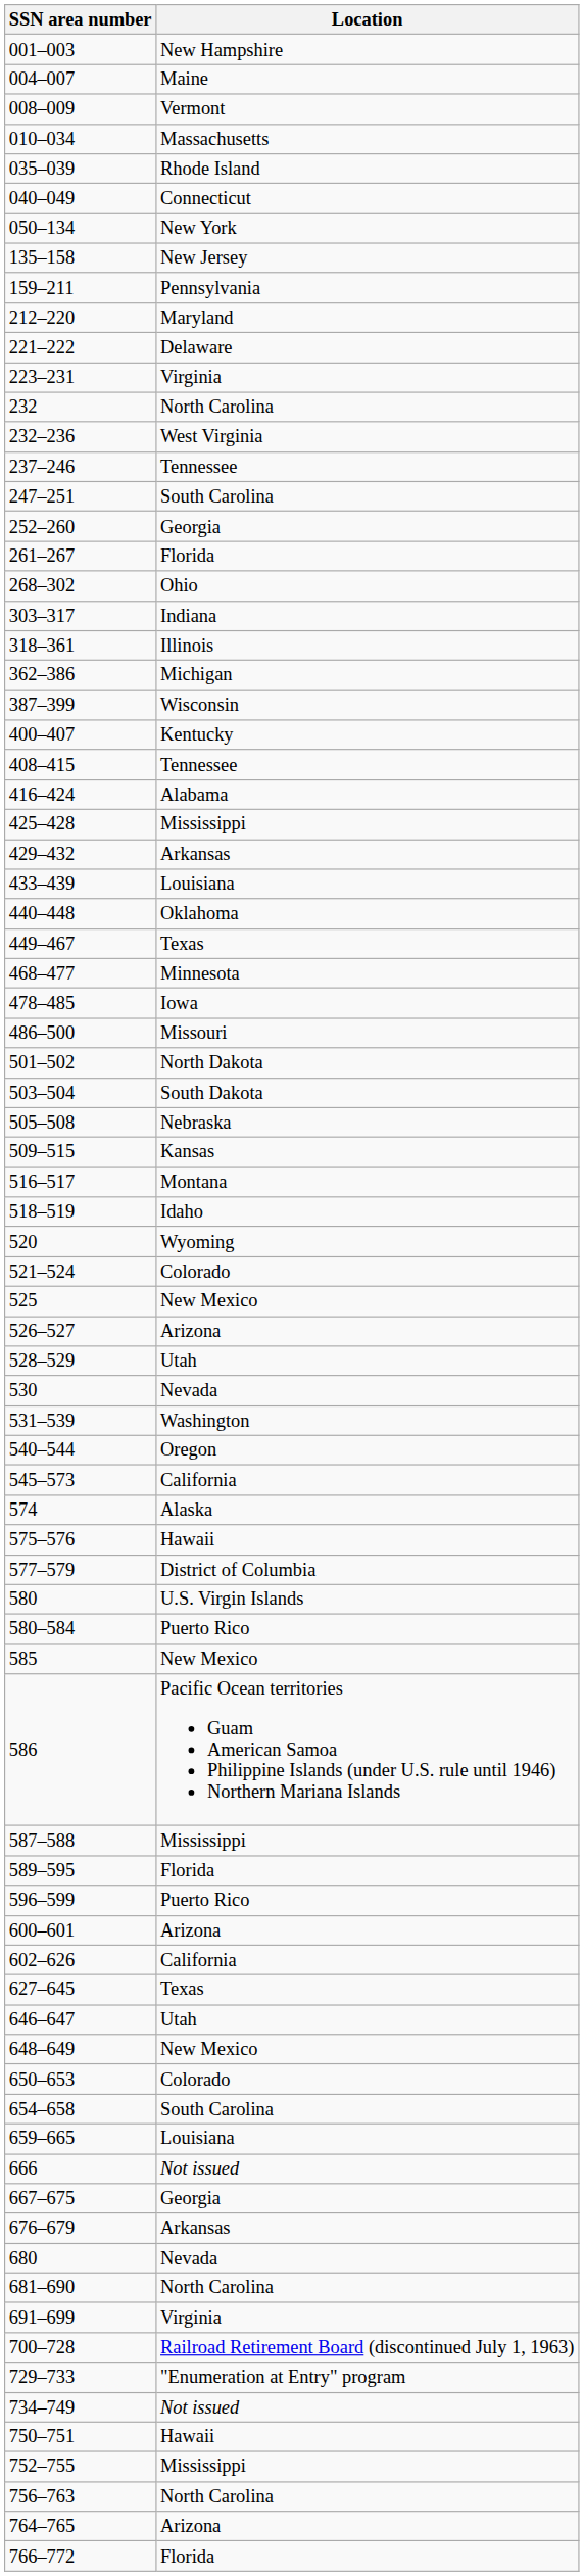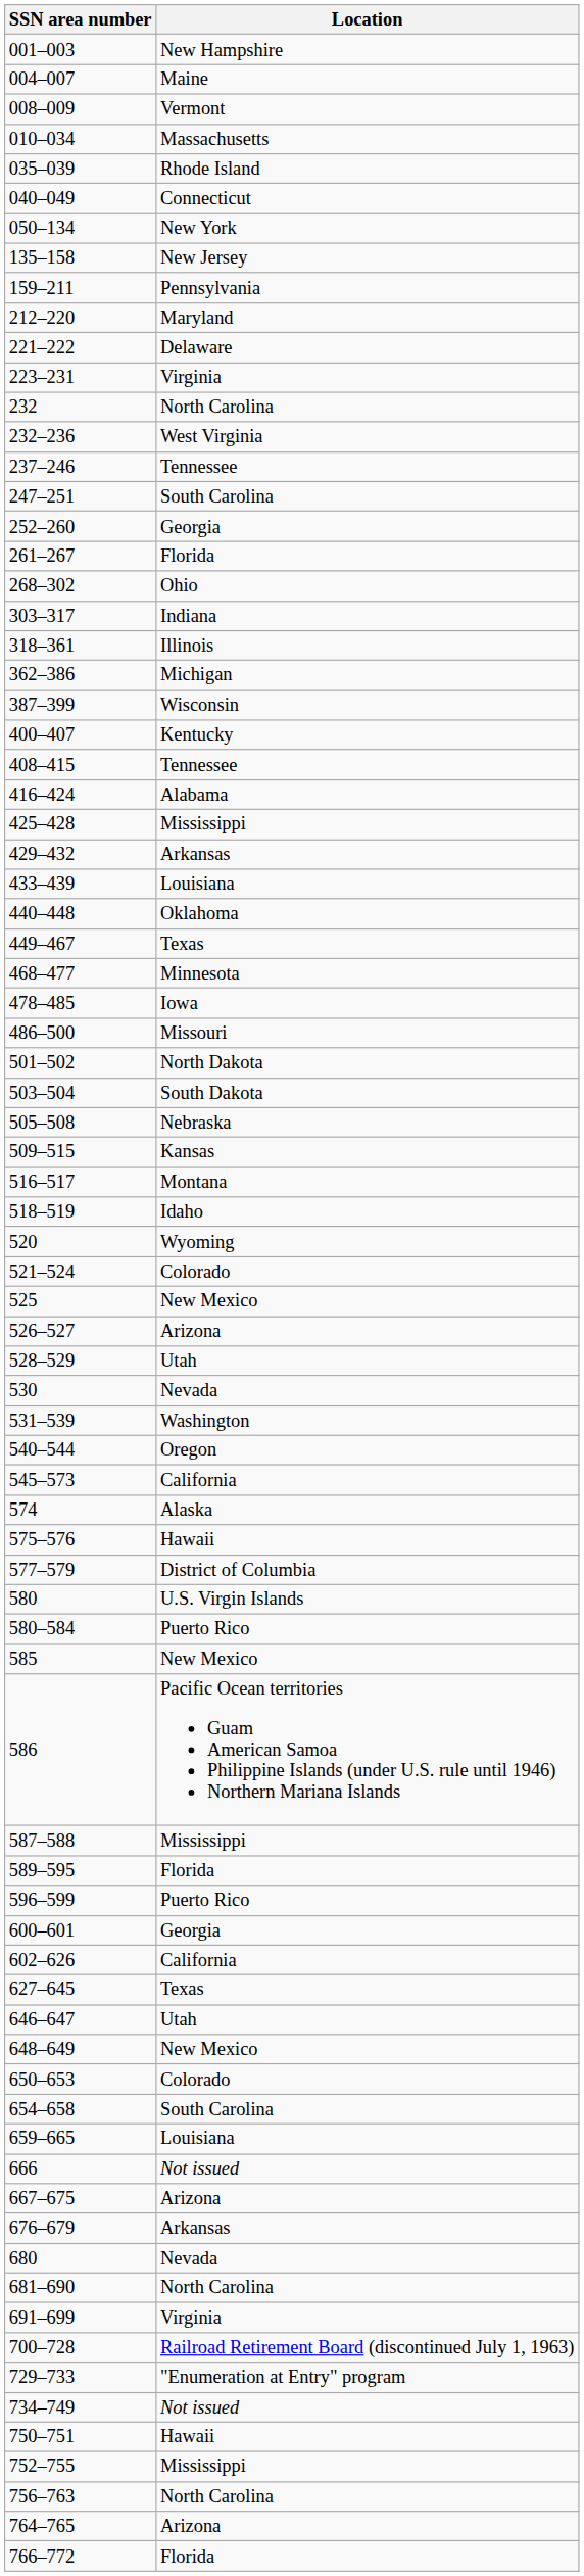600–601 | Location: Arizona -> Georgia
667–675 | Location: Georgia -> Arizona
